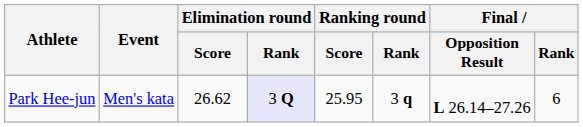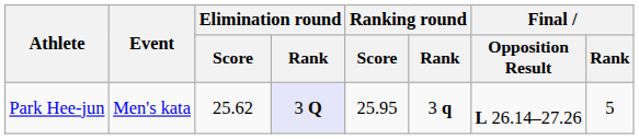Park Hee-jun | Elimination round / Score: 26.62 -> 25.62
Park Hee-jun | Final / Rank: 6 -> 5
